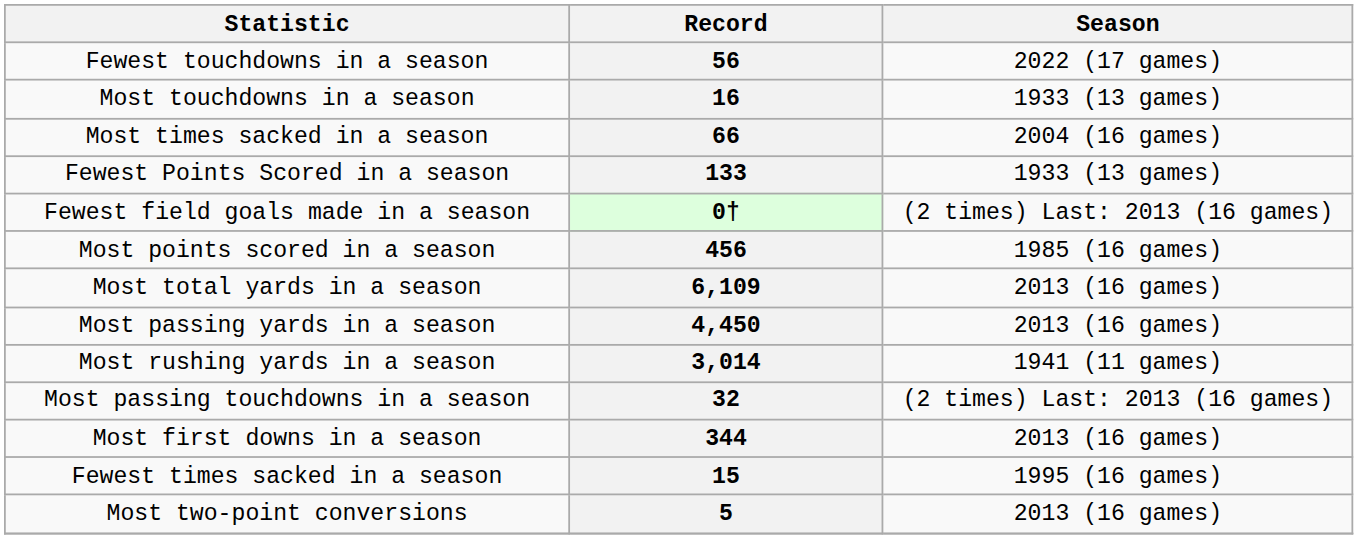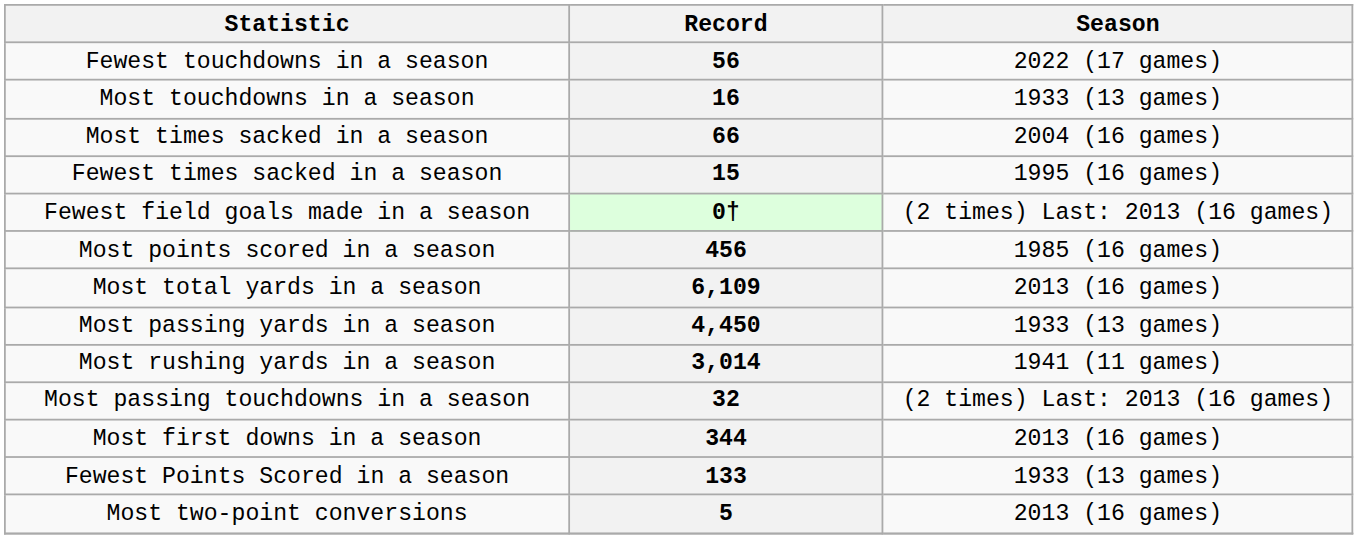rows swapped: 15 <-> 133
4,450 | Season: 2013 (16 games) -> 1933 (13 games)
